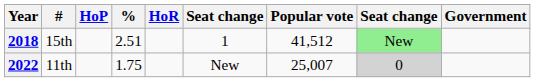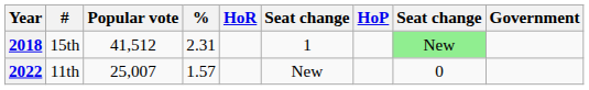columns swapped: Popular vote <-> HoP
2018 | %: 2.51 -> 2.31
2022 | %: 1.75 -> 1.57
2022 | column 8: lightgrey background -> no background
